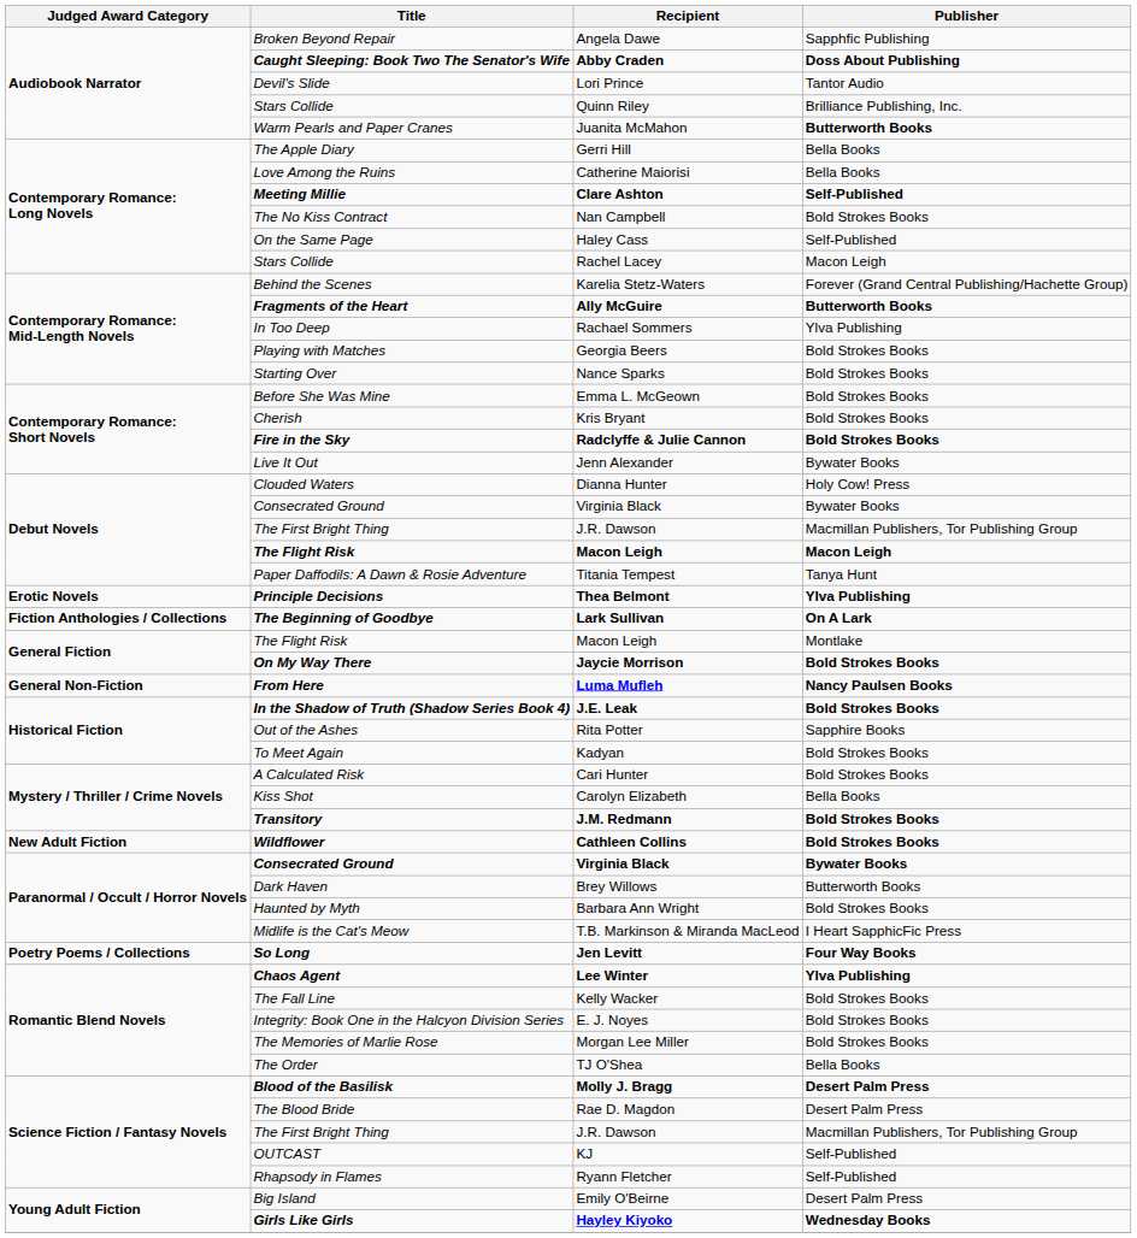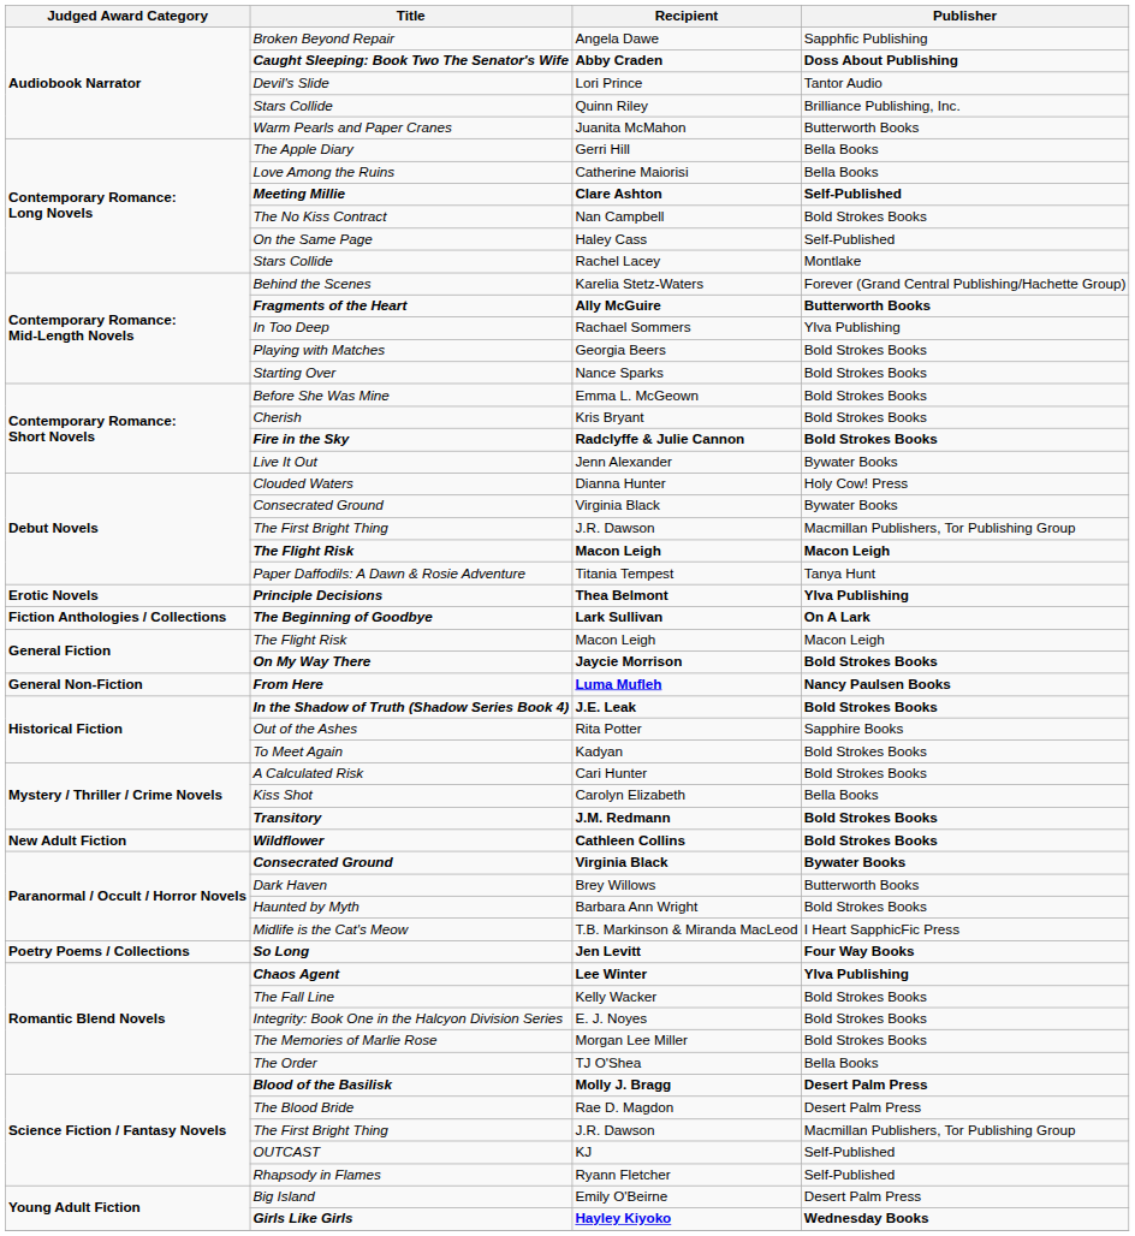Juanita McMahon | Publisher: bold -> normal
Rachel Lacey | Publisher: Macon Leigh -> Montlake
General Fiction / Macon Leigh | Publisher: Montlake -> Macon Leigh
